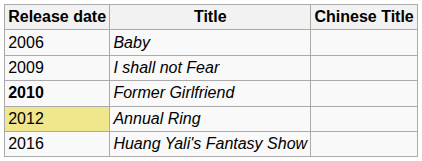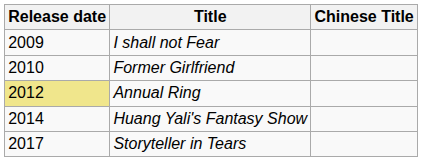- row: 2006 | Baby
Former Girlfriend | Release date: bold -> normal
Huang Yali's Fantasy Show | Release date: 2016 -> 2014
+ row: 2017 | Storyteller in Tears
